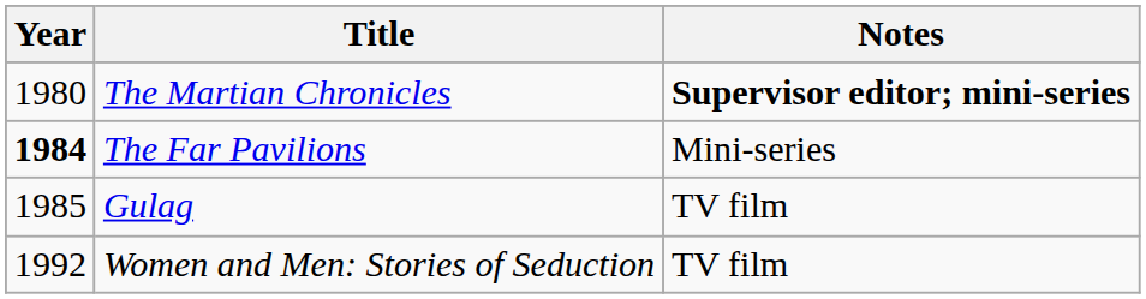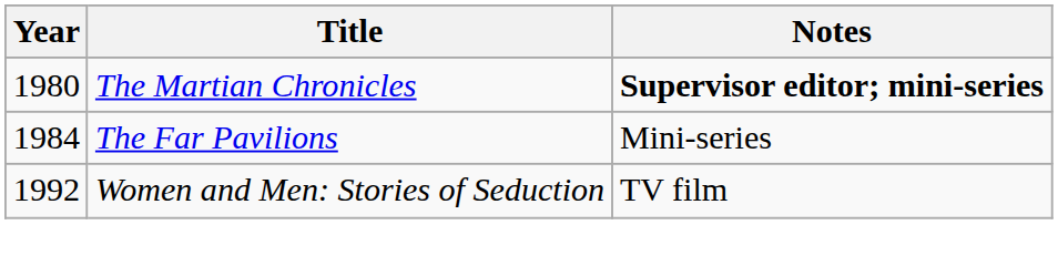The Far Pavilions | Year: bold -> normal
- row: 1985 | Gulag | TV film
